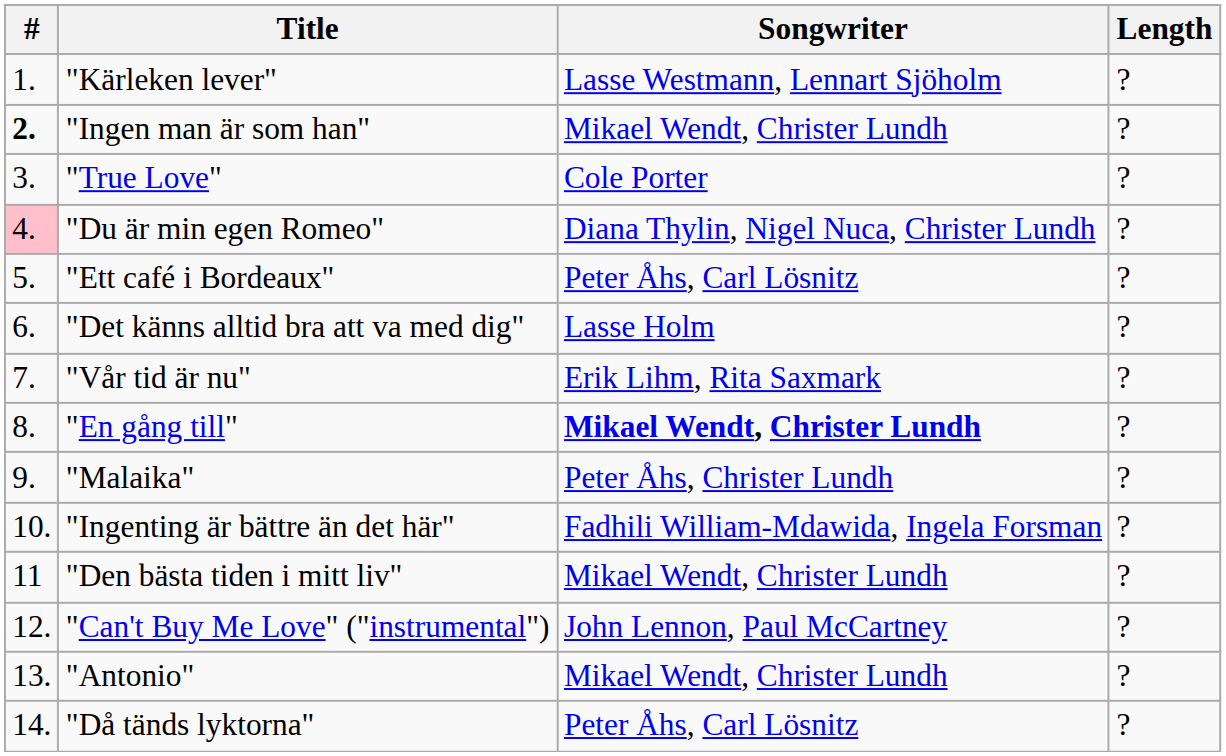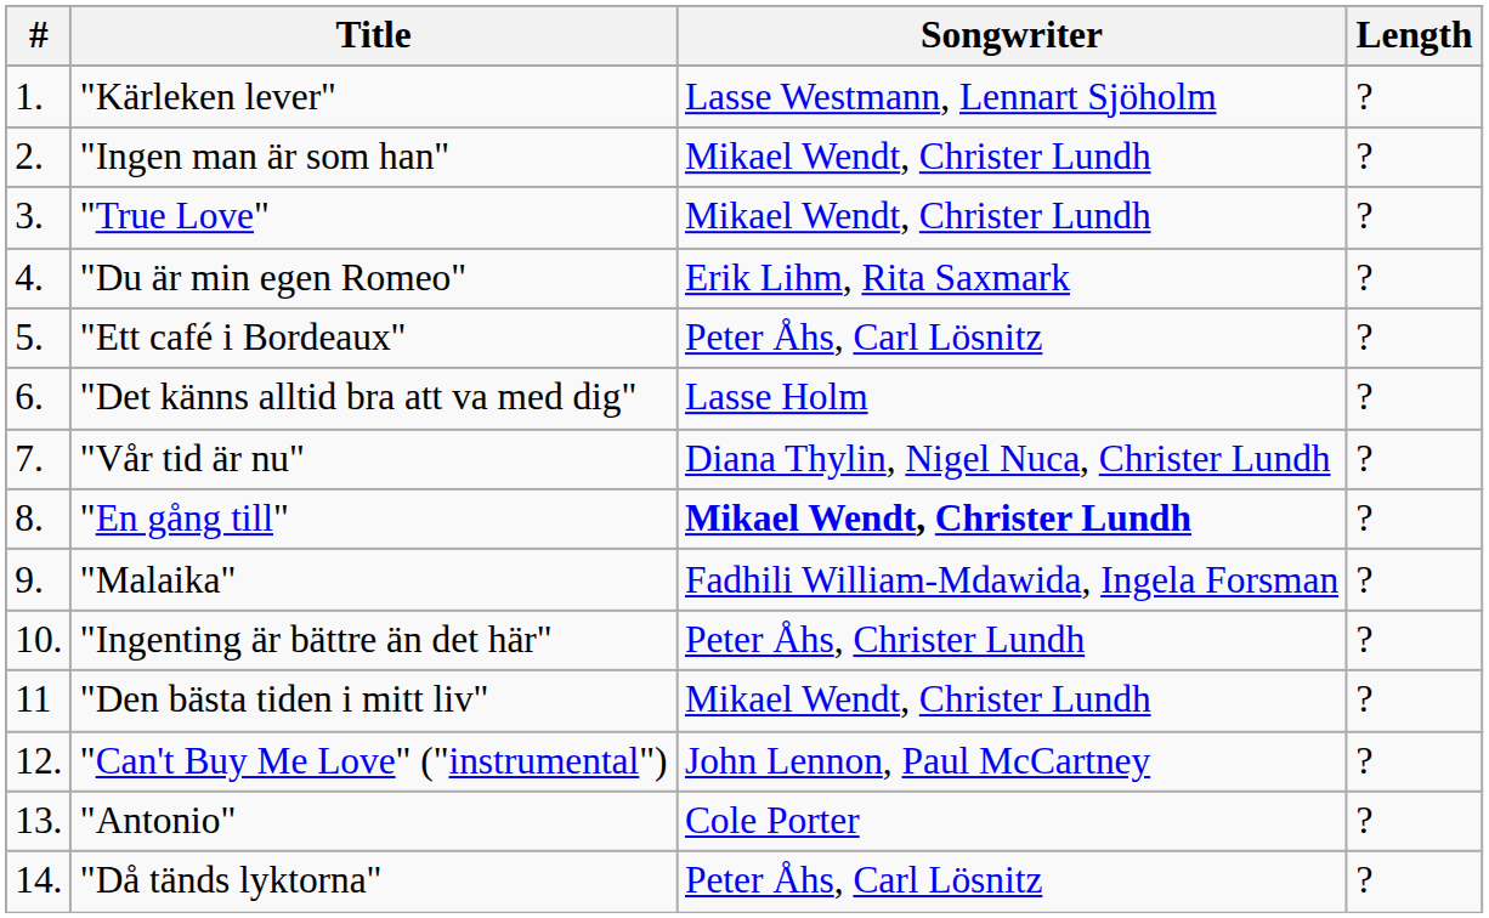"Ingen man är som han" | #: bold -> normal
"True Love" | Songwriter: Cole Porter -> Mikael Wendt, Christer Lundh
"Du är min egen Romeo" | #: pink background -> no background
"Du är min egen Romeo" | Songwriter: Diana Thylin, Nigel Nuca, Christer Lundh -> Erik Lihm, Rita Saxmark
"Vår tid är nu" | Songwriter: Erik Lihm, Rita Saxmark -> Diana Thylin, Nigel Nuca, Christer Lundh
"Malaika" | Songwriter: Peter Åhs, Christer Lundh -> Fadhili William-Mdawida, Ingela Forsman
"Ingenting är bättre än det här" | Songwriter: Fadhili William-Mdawida, Ingela Forsman -> Peter Åhs, Christer Lundh
"Antonio" | Songwriter: Mikael Wendt, Christer Lundh -> Cole Porter
